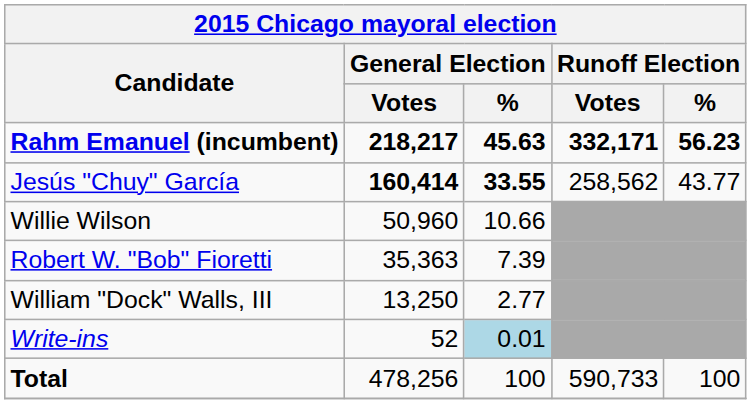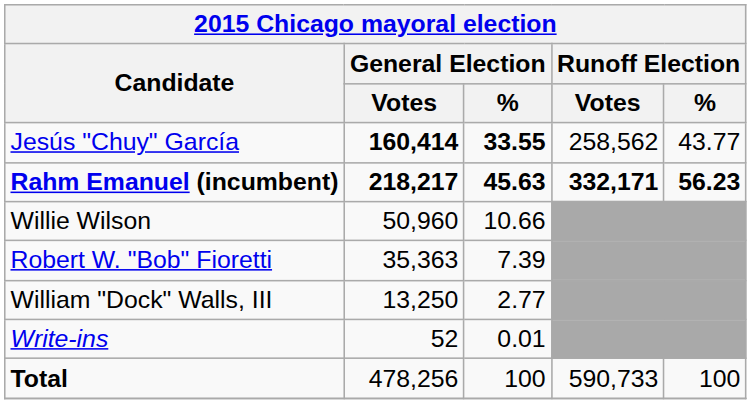rows swapped: Rahm Emanuel (incumbent) <-> Jesús "Chuy" García
Write-ins | General Election / %: lightblue background -> no background
